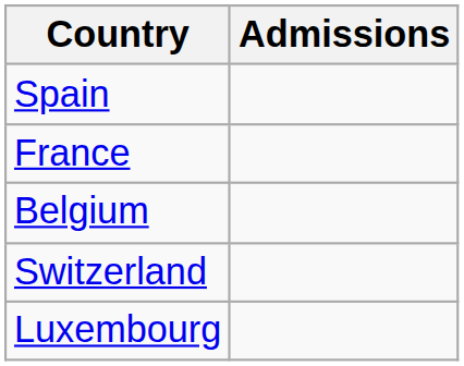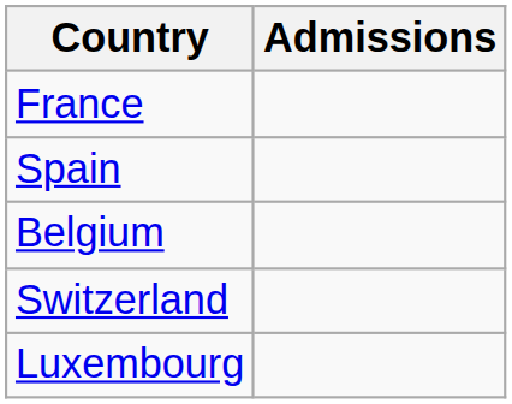rows swapped: France <-> Spain
